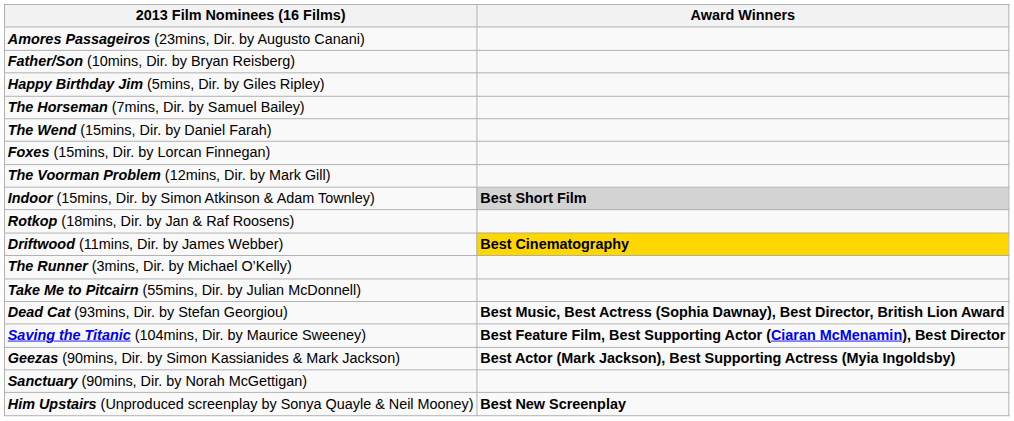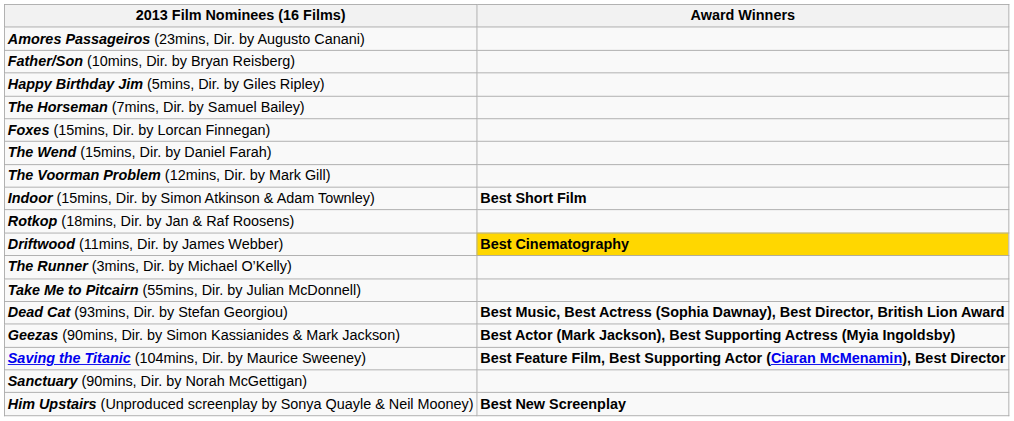rows swapped: Foxes (15mins, Dir. by Lorcan Finnegan) <-> The Wend (15mins, Dir. by Daniel Farah)
Indoor (15mins, Dir. by Simon Atkinson & Adam Townley) | Award Winners: lightgrey background -> no background
rows swapped: Saving the Titanic (104mins, Dir. by Maurice Sweeney) <-> Geezas (90mins, Dir. by Simon Kassianides & Mark Jackson)
